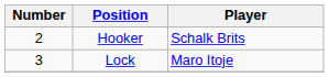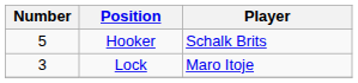Hooker | Number: 2 -> 5
